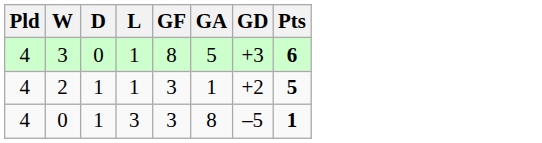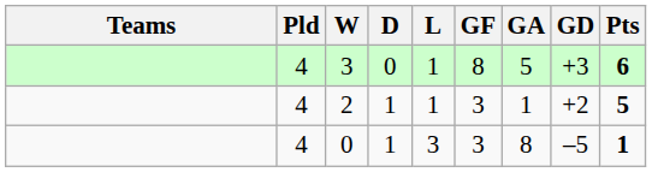+ column: Teams
